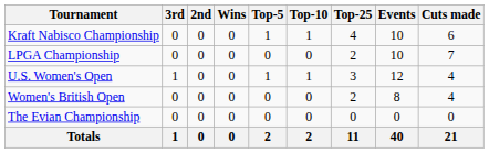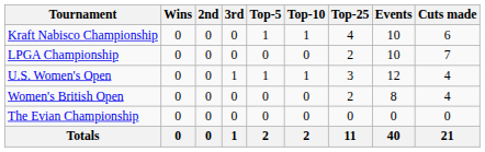columns swapped: Wins <-> 3rd
